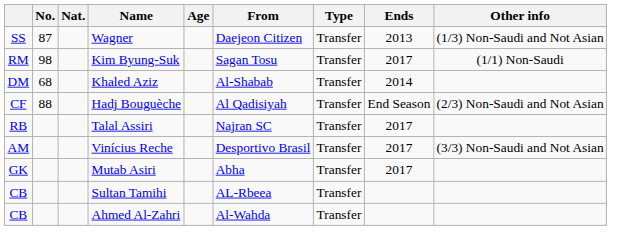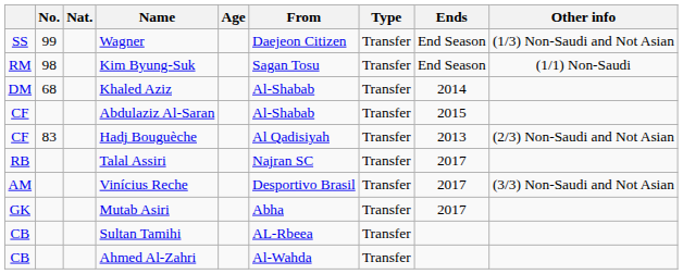Wagner | No.: 87 -> 99
Wagner | Ends: 2013 -> End Season
Kim Byung-Suk | Ends: 2017 -> End Season
+ row: CF | Abdulaziz Al-Saran | Al-Shabab | Transfer | 2015
Hadj Bouguèche | No.: 88 -> 83
Hadj Bouguèche | Ends: End Season -> 2013
